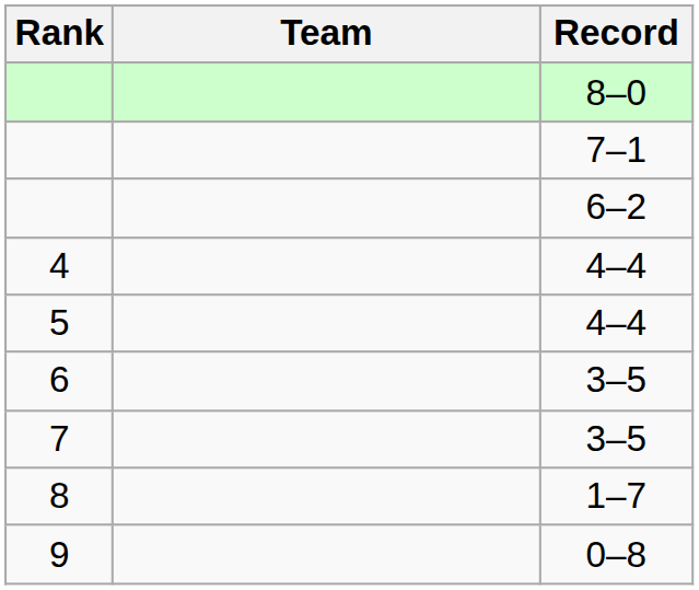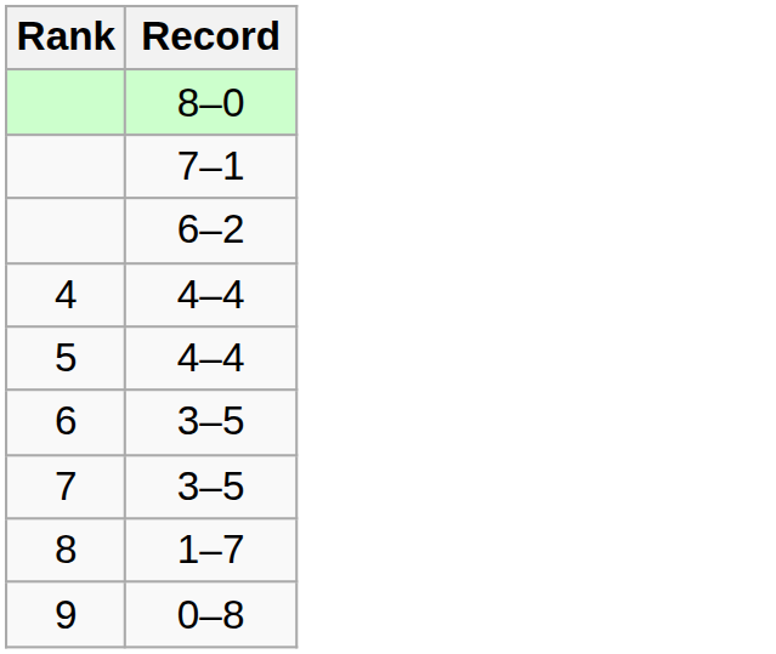- column: Team
